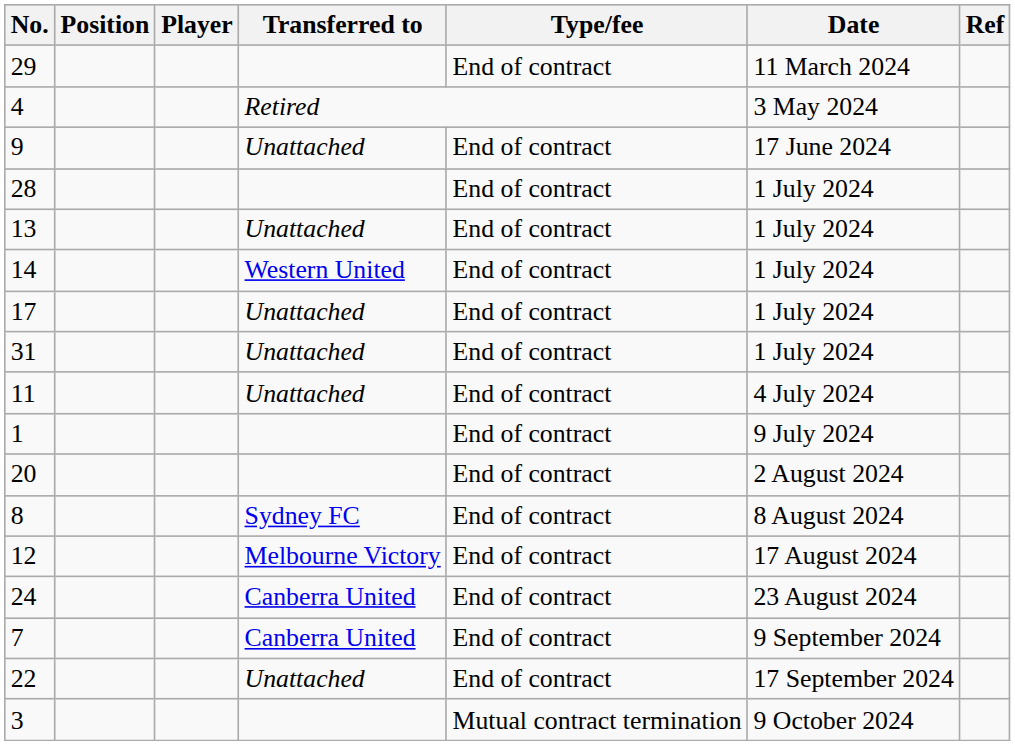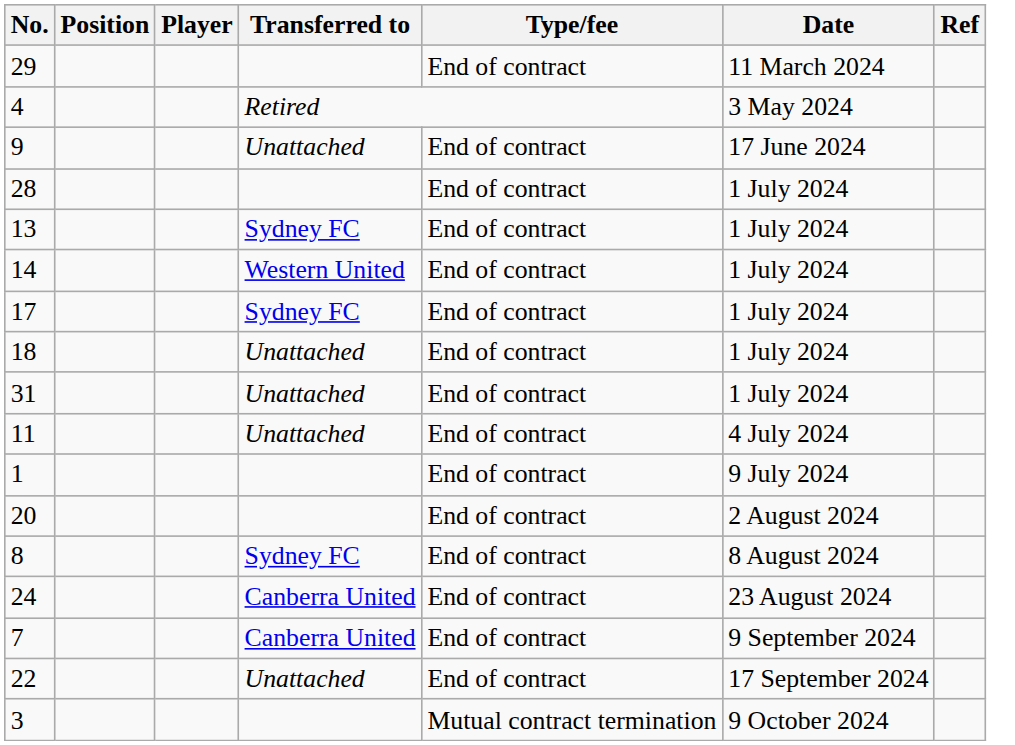13 | Transferred to: Unattached -> Sydney FC
17 | Transferred to: Unattached -> Sydney FC
+ row: 18 | Unattached | End of contract | 1 July 2024
- row: 12 | Melbourne Victory | End of contract | 17 August 2024
